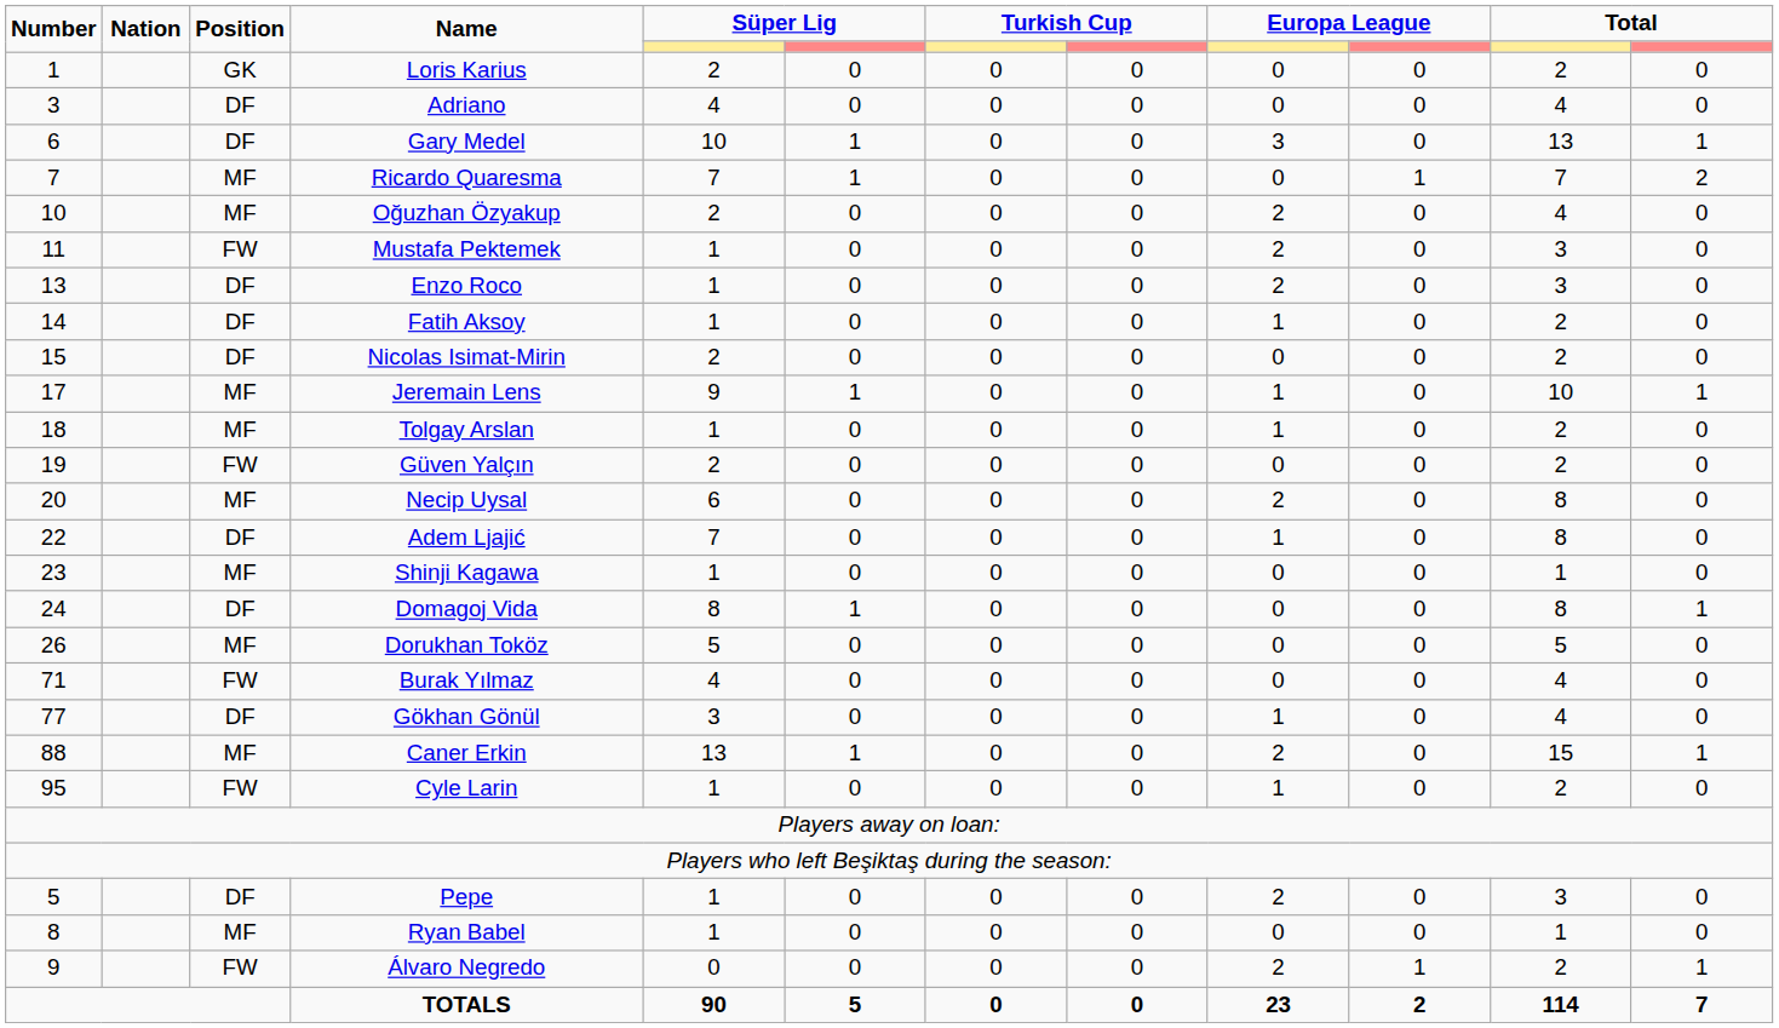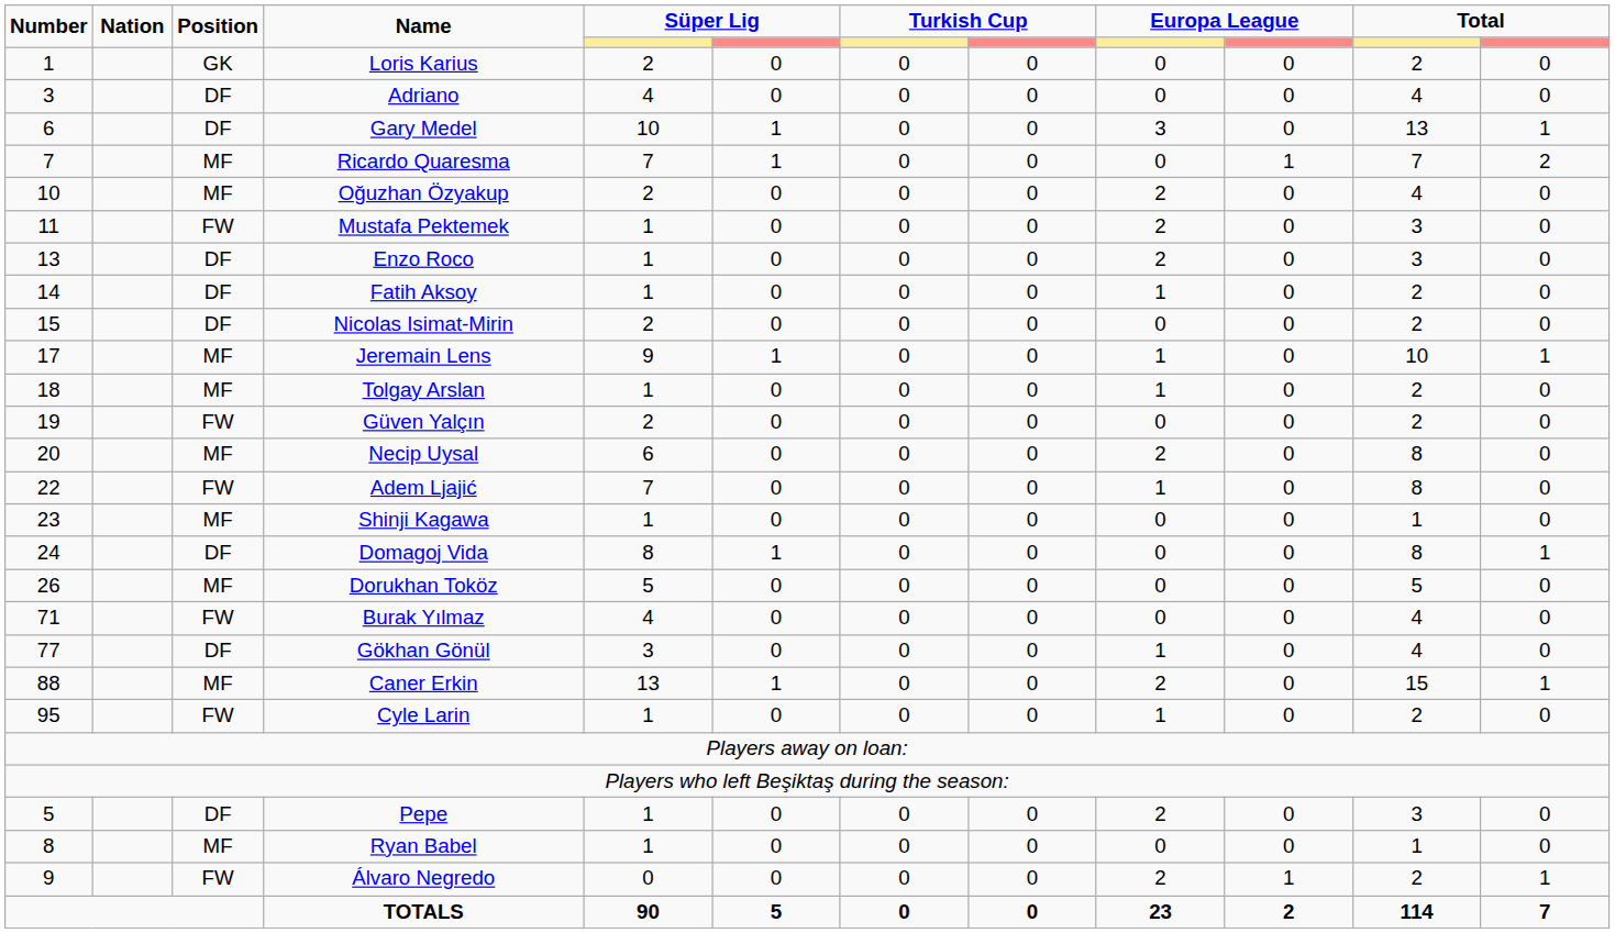Adem Ljajić | Position: DF -> FW
